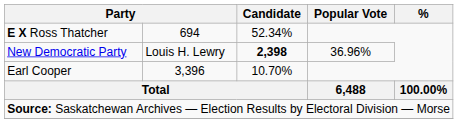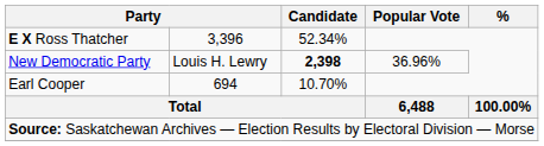E X Ross Thatcher | column 2: 694 -> 3,396
Earl Cooper | column 2: 3,396 -> 694
